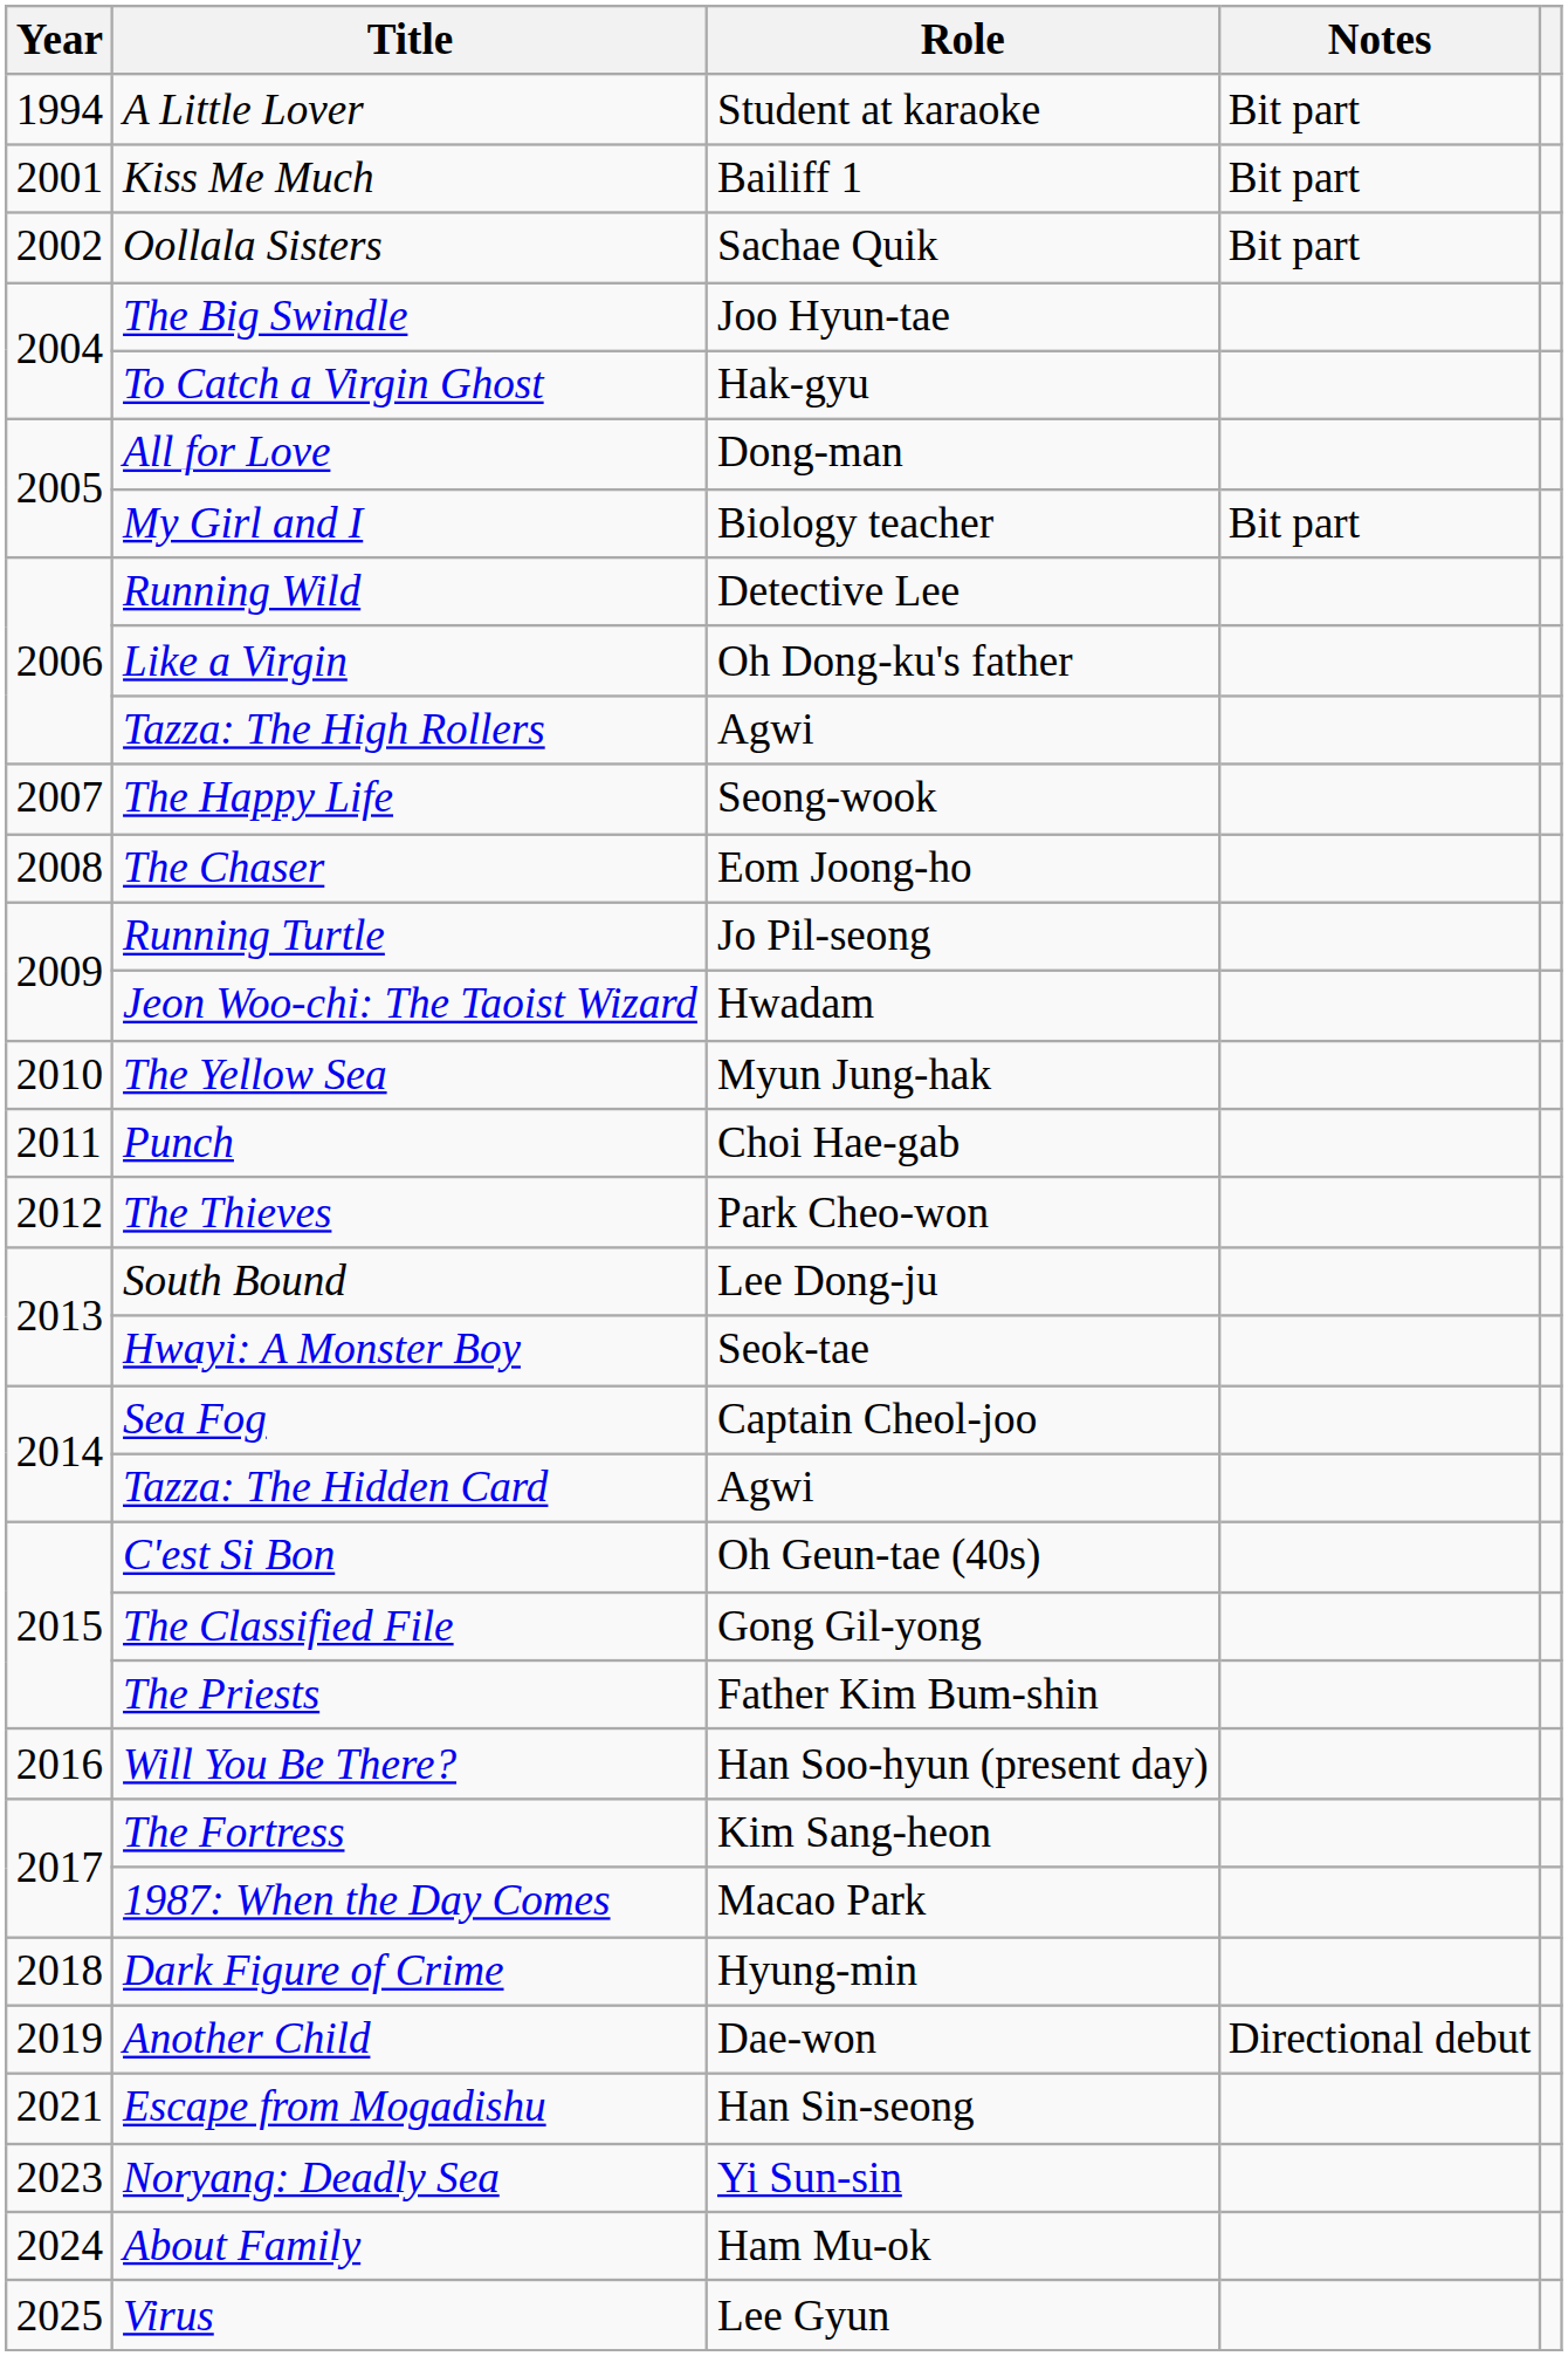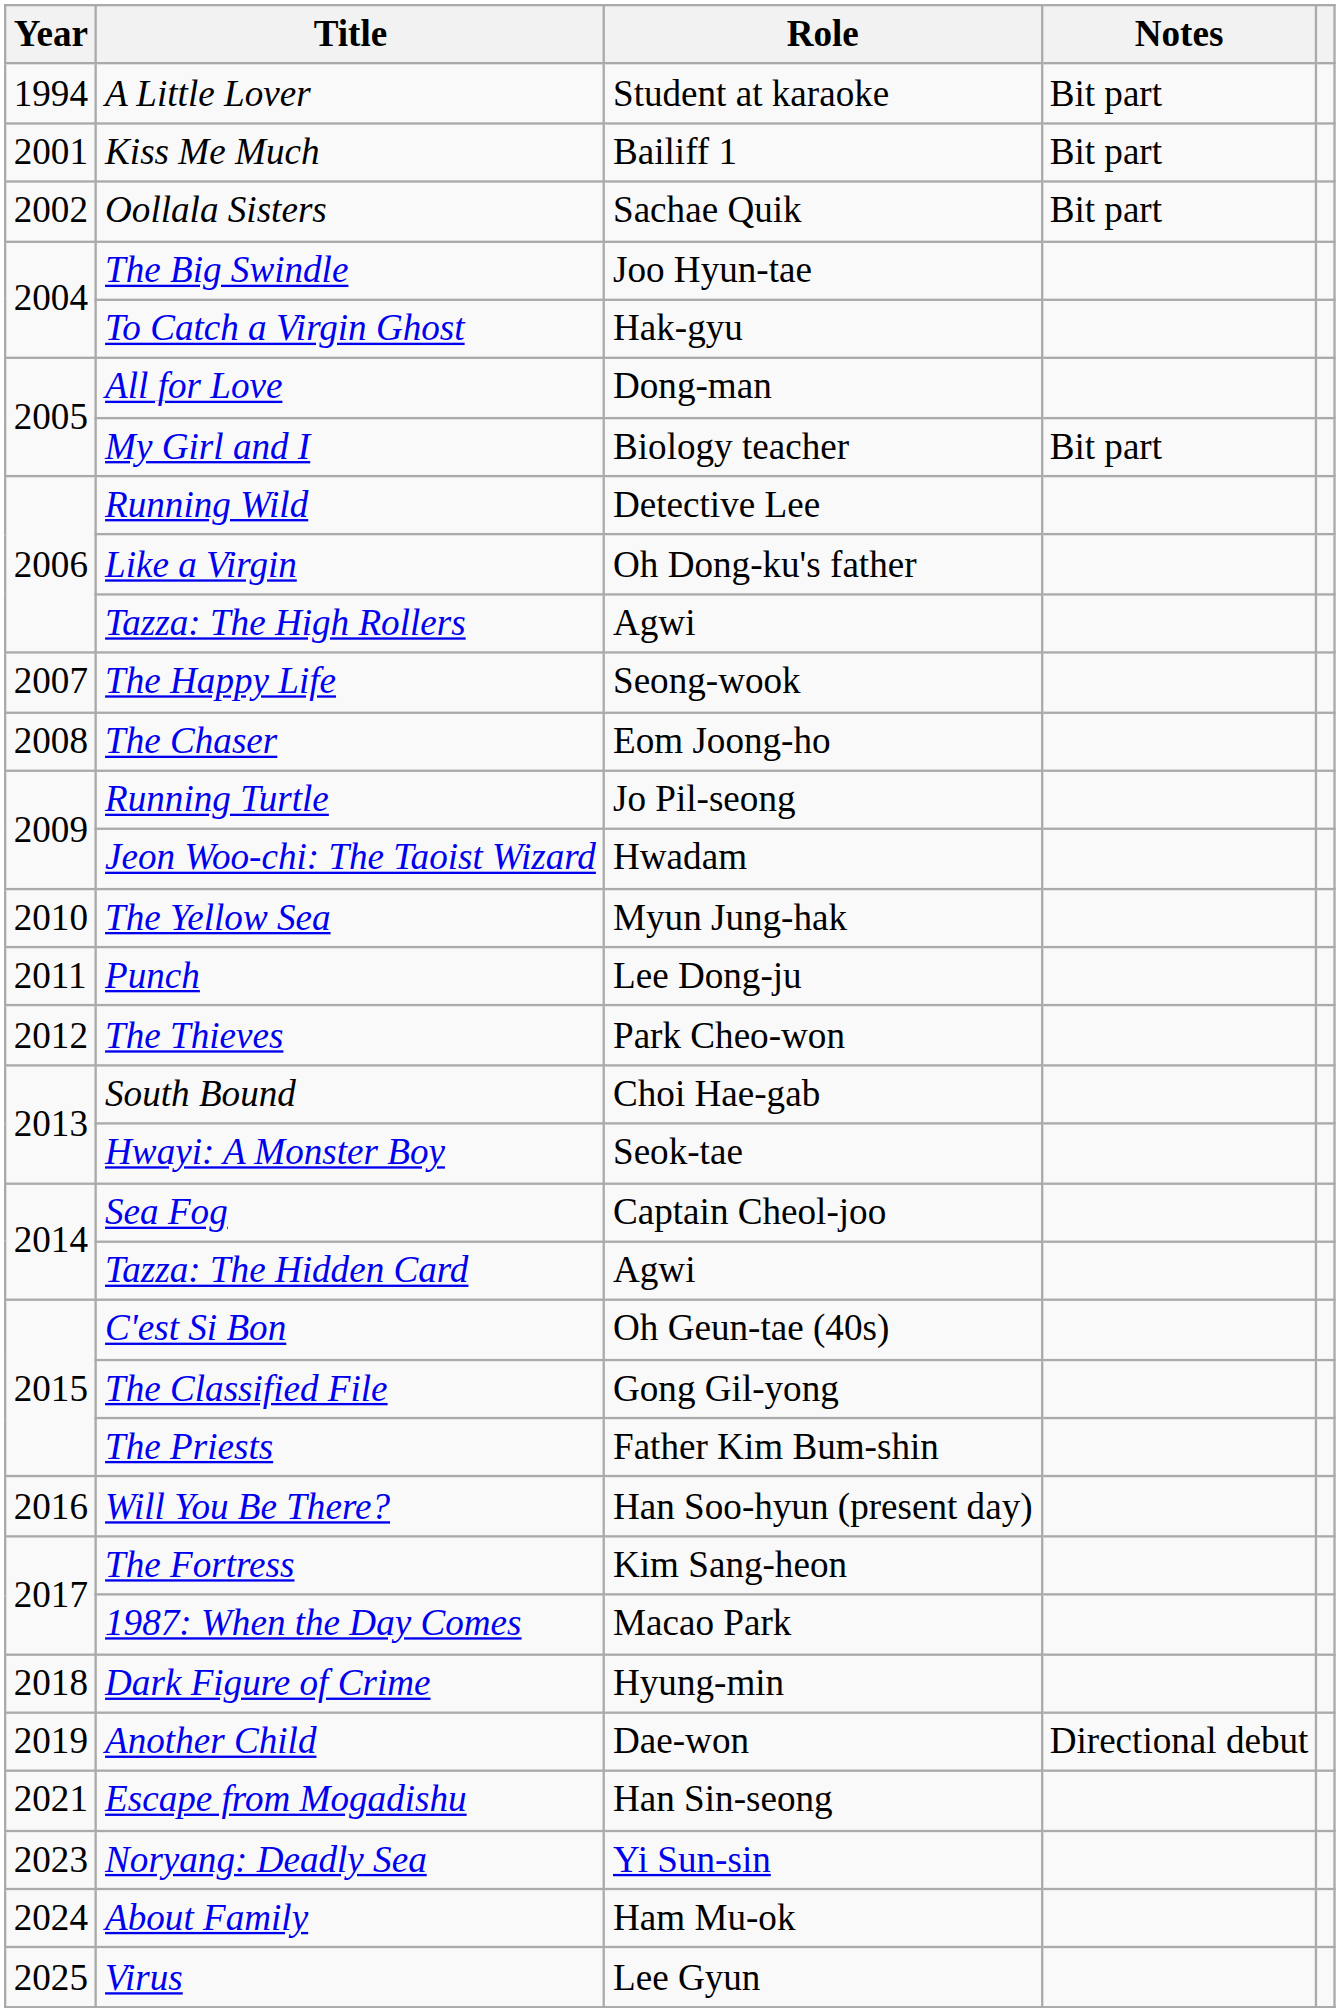Punch | Role: Choi Hae-gab -> Lee Dong-ju
South Bound | Role: Lee Dong-ju -> Choi Hae-gab
